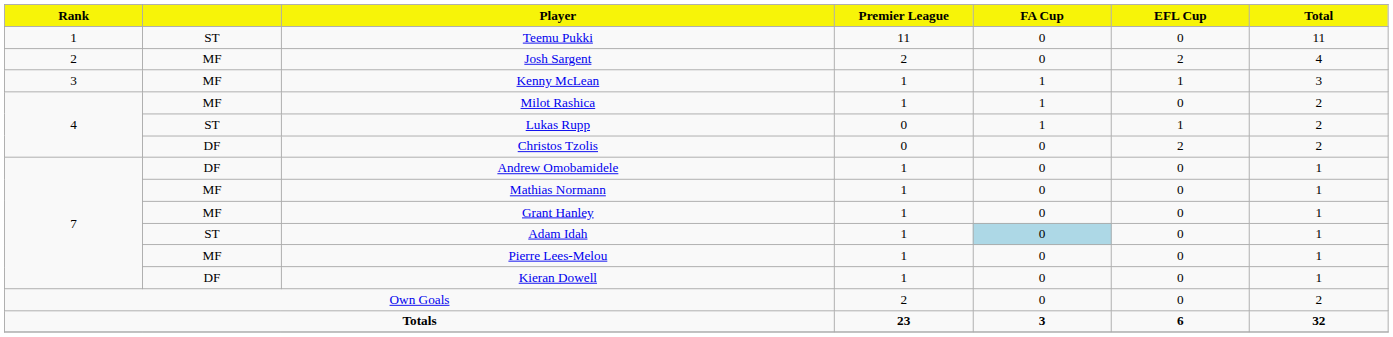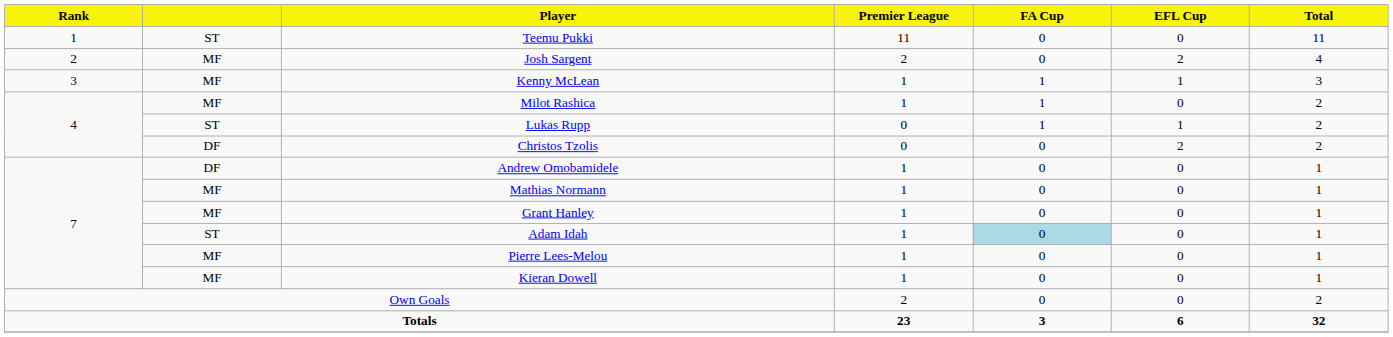Kieran Dowell | column 2: DF -> MF
